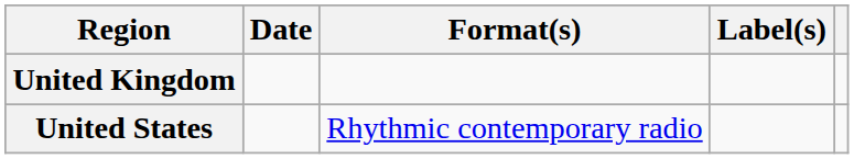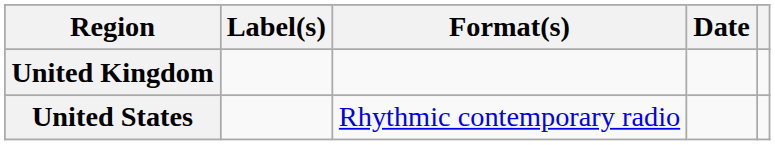columns swapped: Date <-> Label(s)
